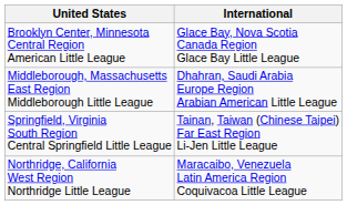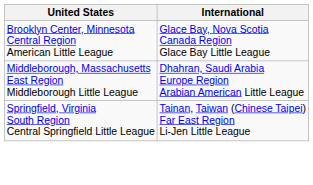- row: Northridge, California West Region Northridge Little League | Maracaibo, Venezuela Latin America Region Coquivacoa Little League
